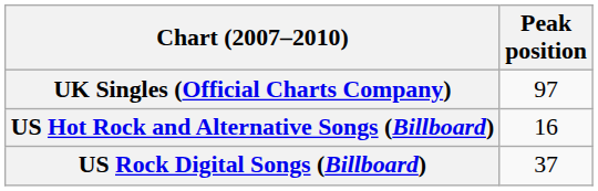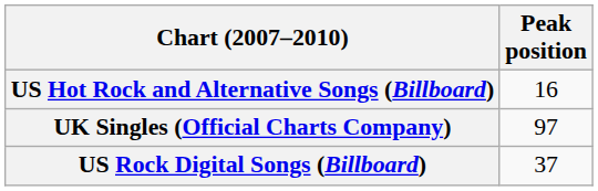rows swapped: UK Singles (Official Charts Company) <-> US Hot Rock and Alternative Songs (Billboard)
